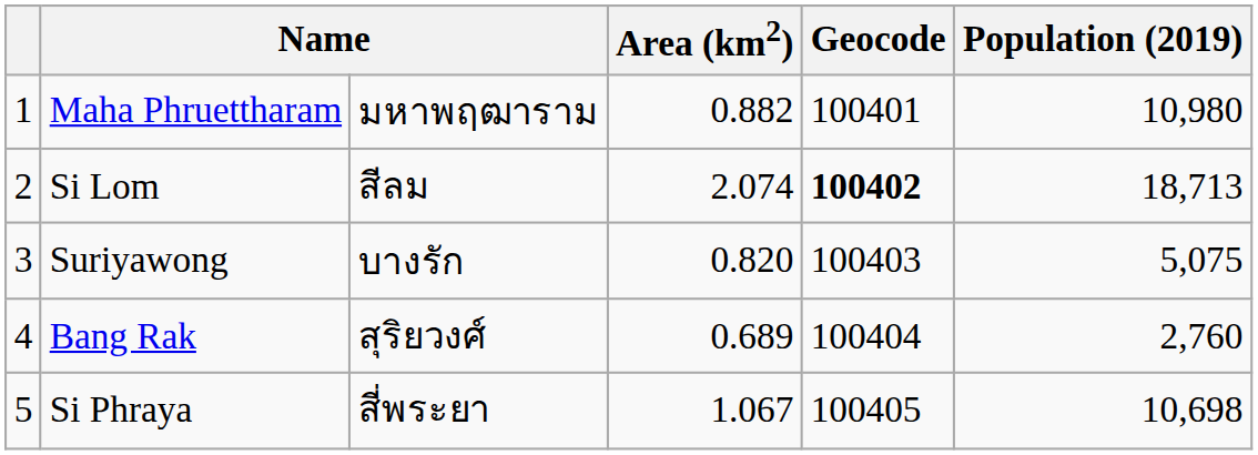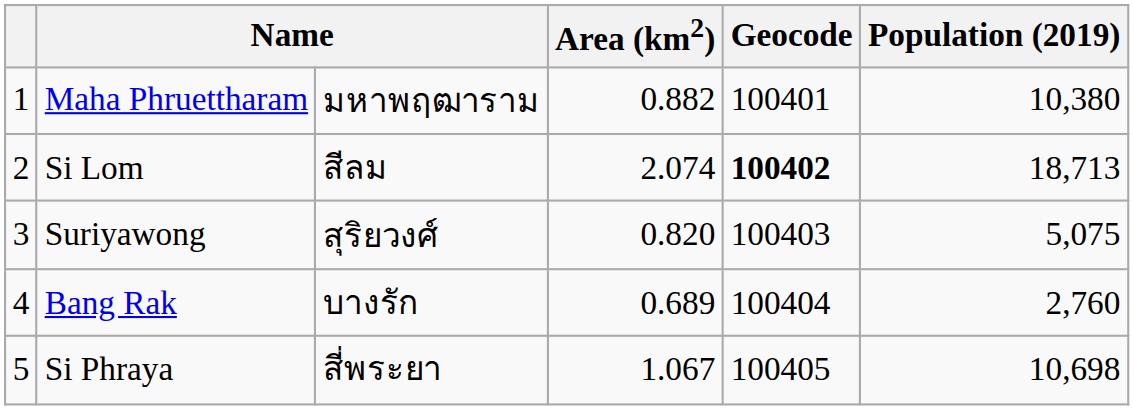Maha Phruettharam | Population (2019): 10,980 -> 10,380
Suriyawong | column 3: บางรัก -> สุริยวงศ์
Bang Rak | column 3: สุริยวงศ์ -> บางรัก
